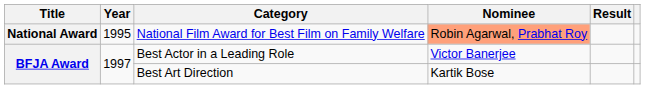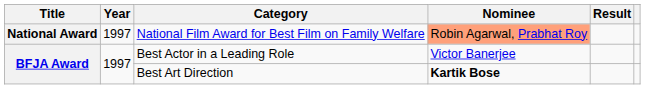National Film Award for Best Film on Family Welfare | Year: 1995 -> 1997
Best Art Direction | Nominee: normal -> bold
